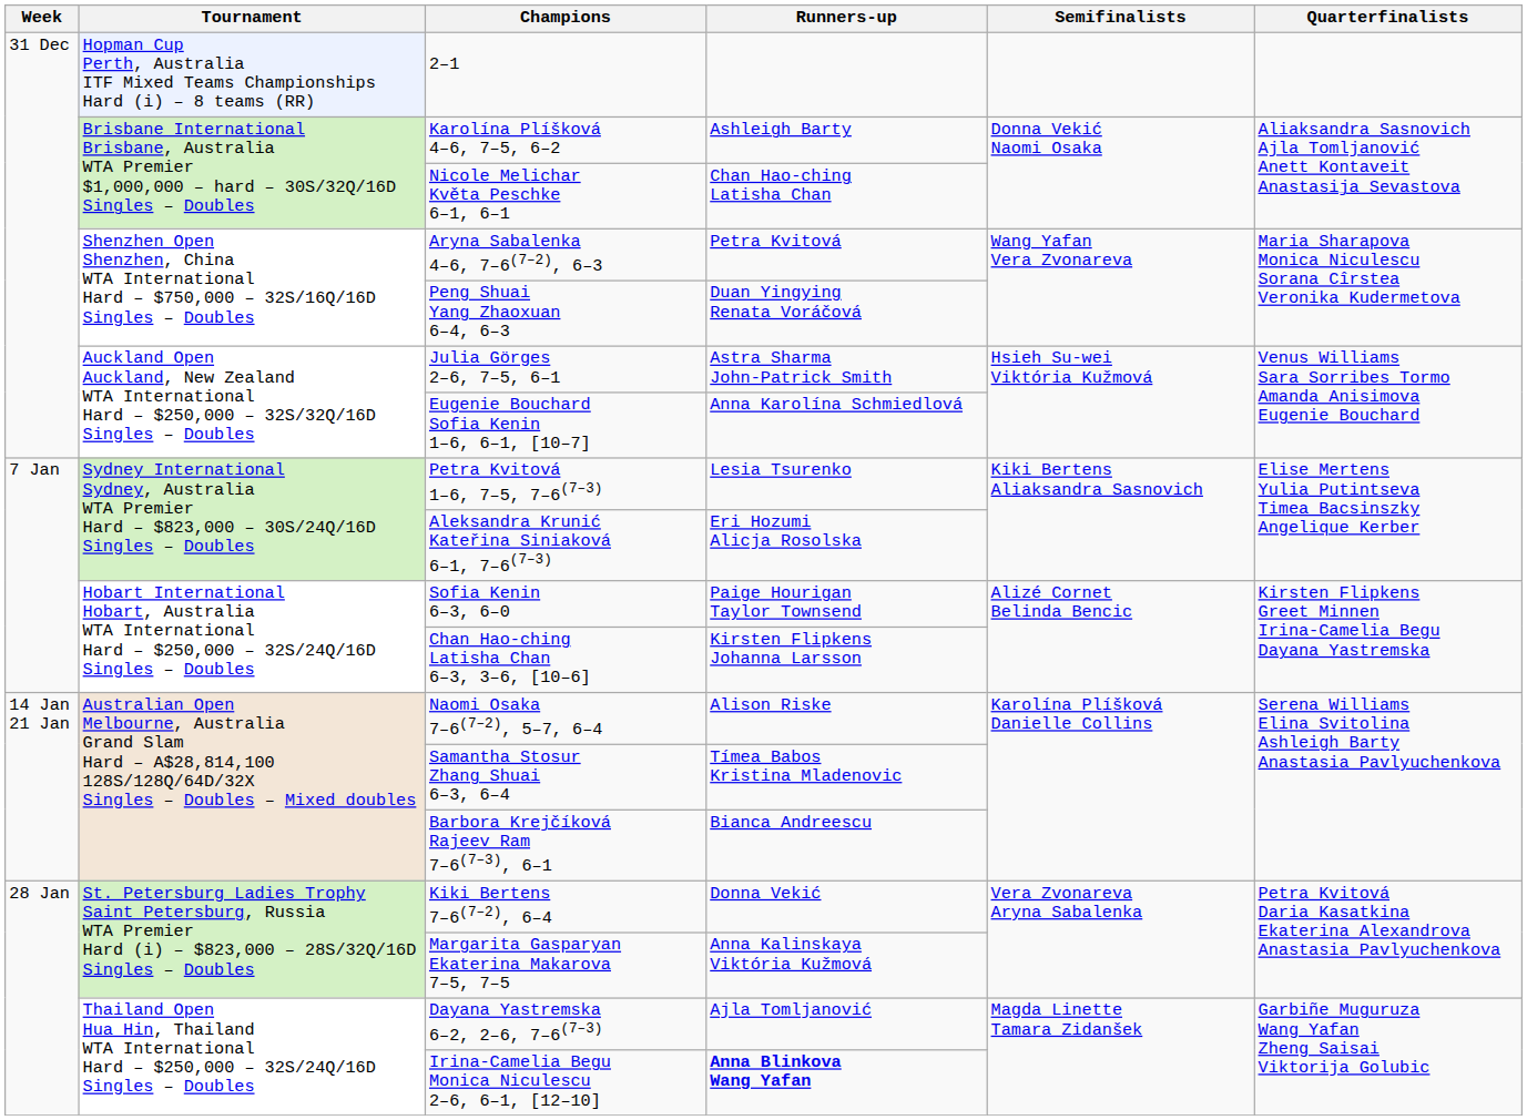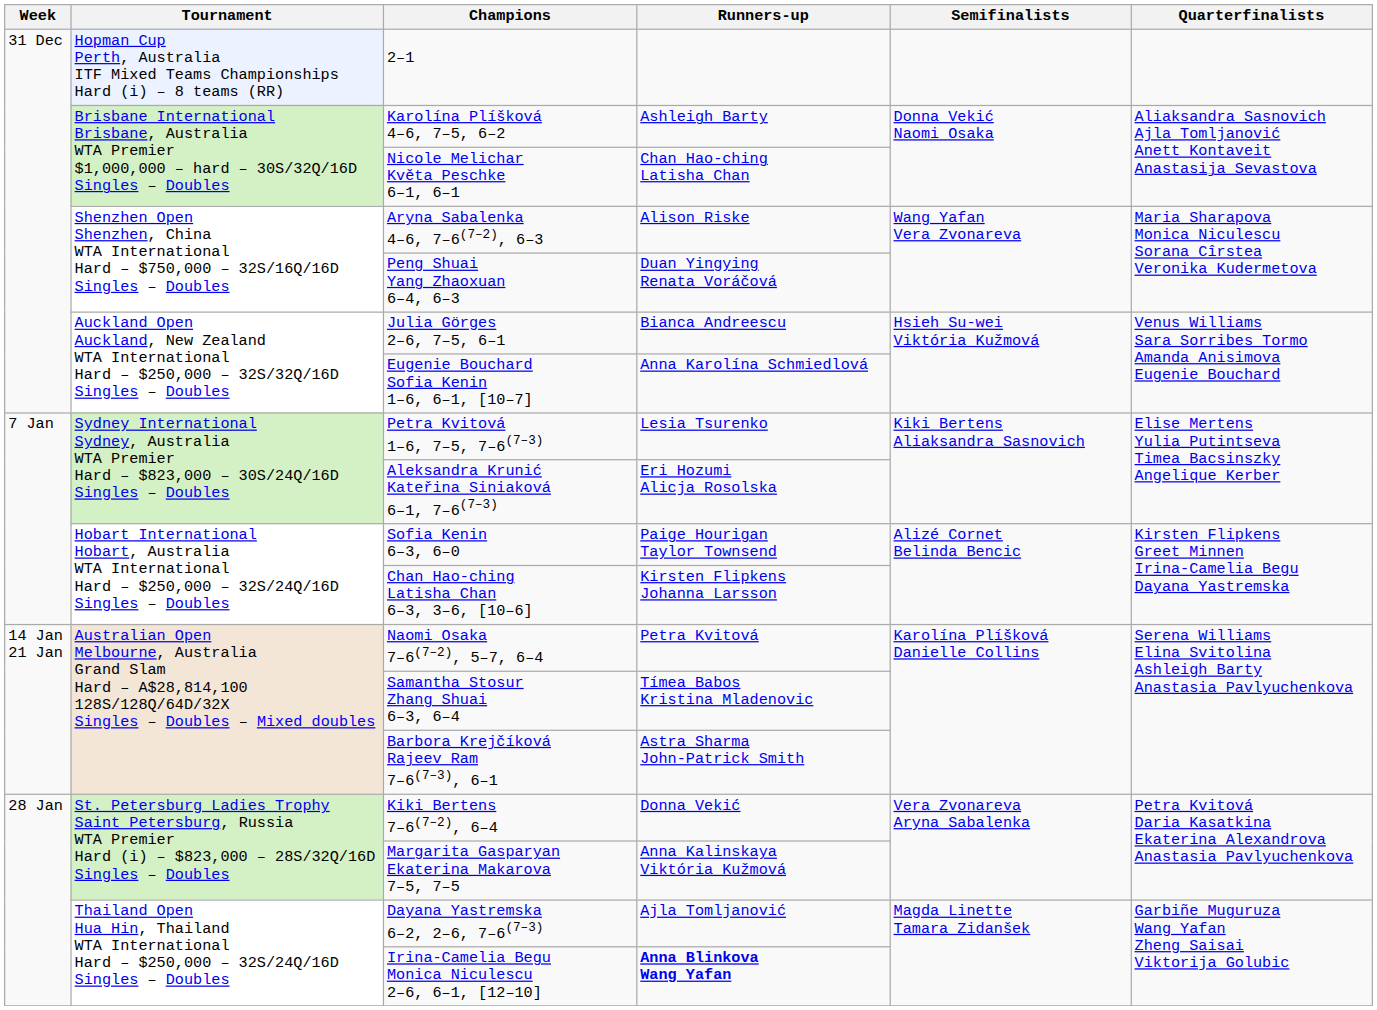Aryna Sabalenka 4–6, 7–6(7–2), 6–3 | Runners-up: Petra Kvitová -> Alison Riske
Julia Görges 2–6, 7–5, 6–1 | Runners-up: Astra Sharma John-Patrick Smith -> Bianca Andreescu
Naomi Osaka 7–6(7–2), 5–7, 6–4 | Runners-up: Alison Riske -> Petra Kvitová
Barbora Krejčíková Rajeev Ram 7–6(7–3), 6–1 | Runners-up: Bianca Andreescu -> Astra Sharma John-Patrick Smith
